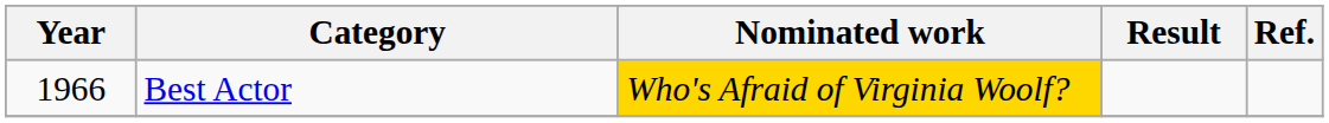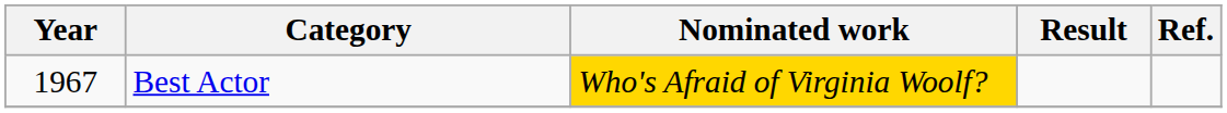Best Actor | Year: 1966 -> 1967
